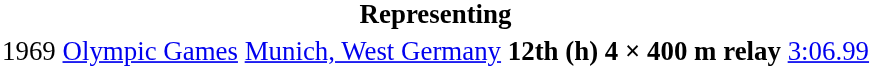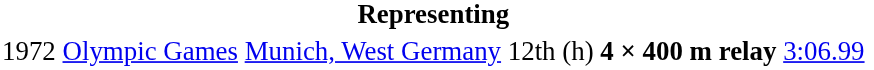Olympic Games | column 1: 1969 -> 1972
Olympic Games | column 4: bold -> normal
